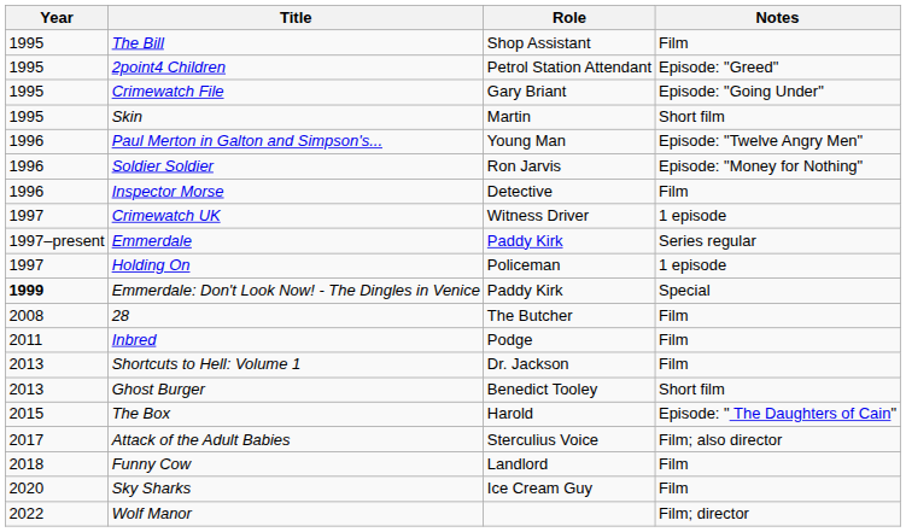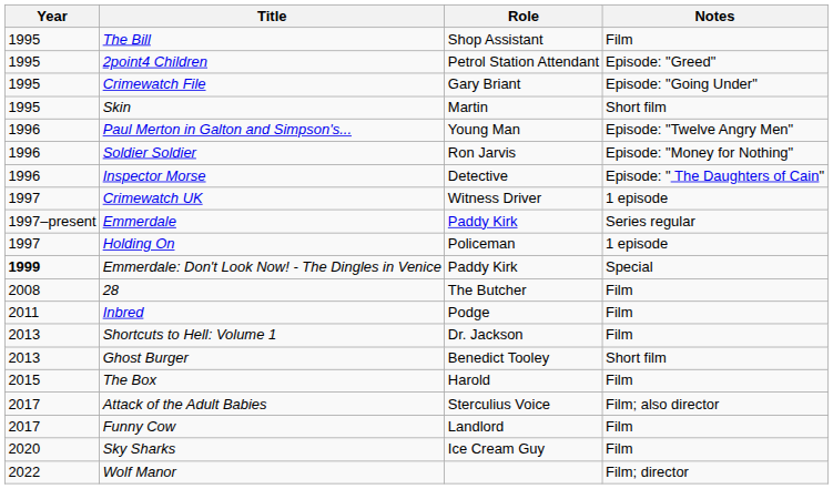Inspector Morse | Notes: Film -> Episode: " The Daughters of Cain"
The Box | Notes: Episode: " The Daughters of Cain" -> Film
Funny Cow | Year: 2018 -> 2017
